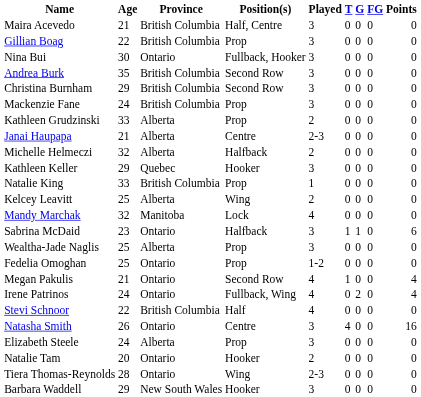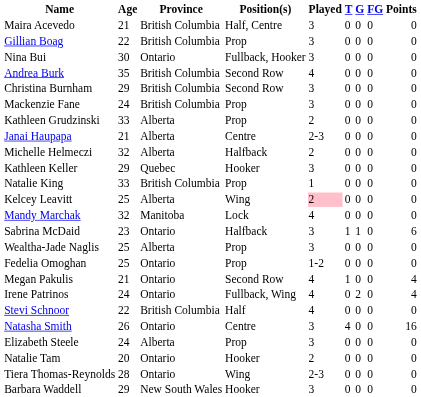Andrea Burk | Played: 3 -> 4
Kelcey Leavitt | Played: no background -> pink background
